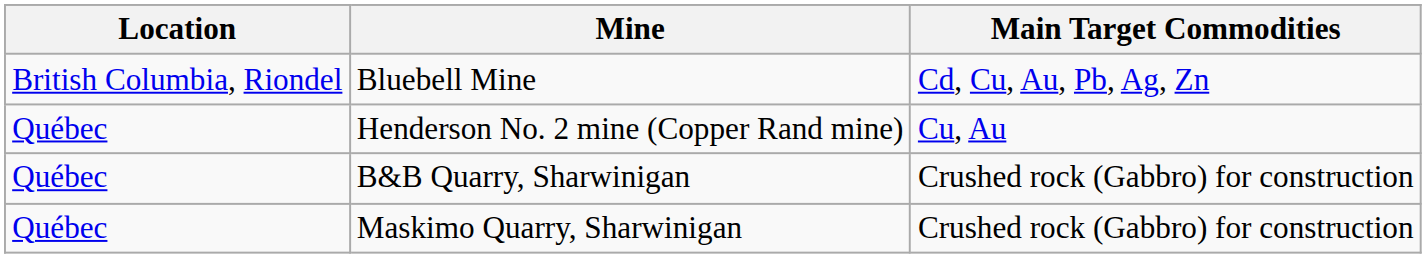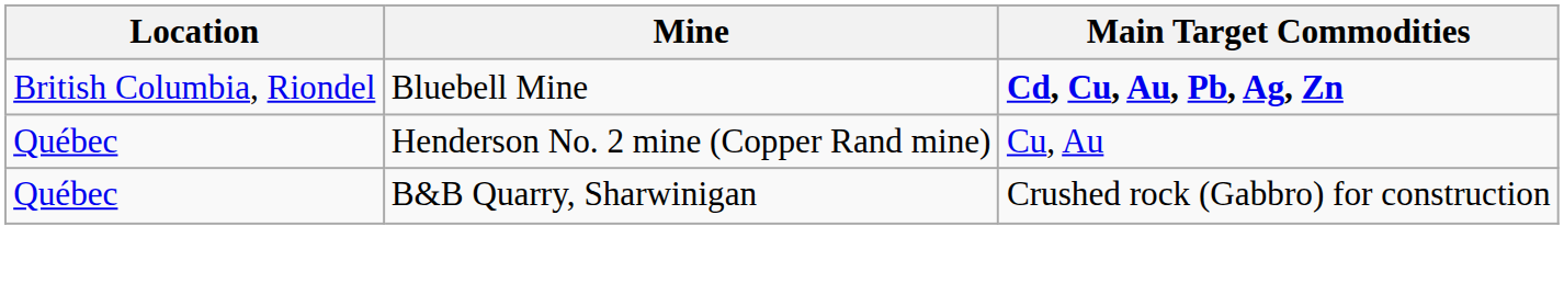Bluebell Mine | Main Target Commodities: normal -> bold
- row: Québec | Maskimo Quarry, Sharwinigan | Crushed rock (Gabbro) for construction
